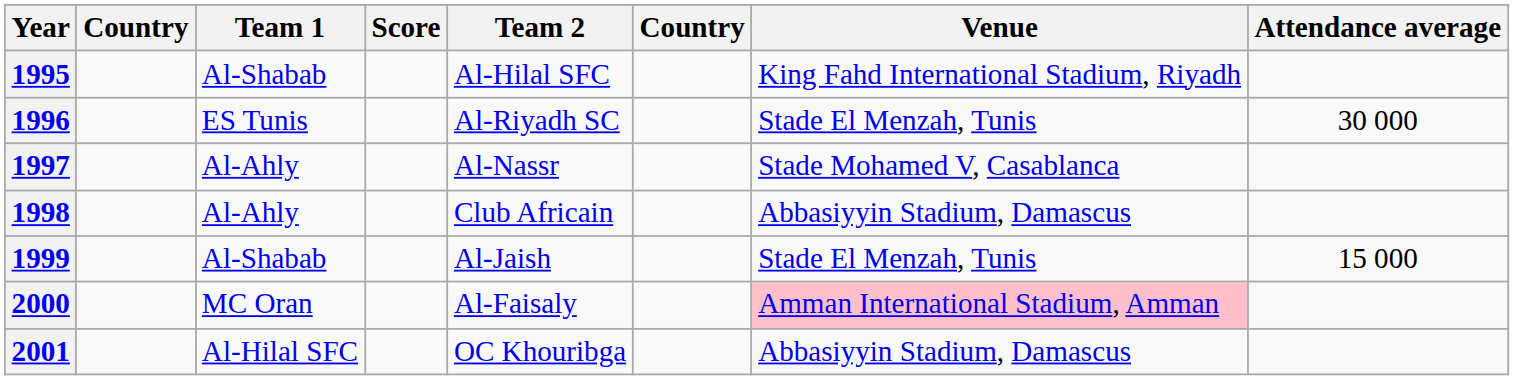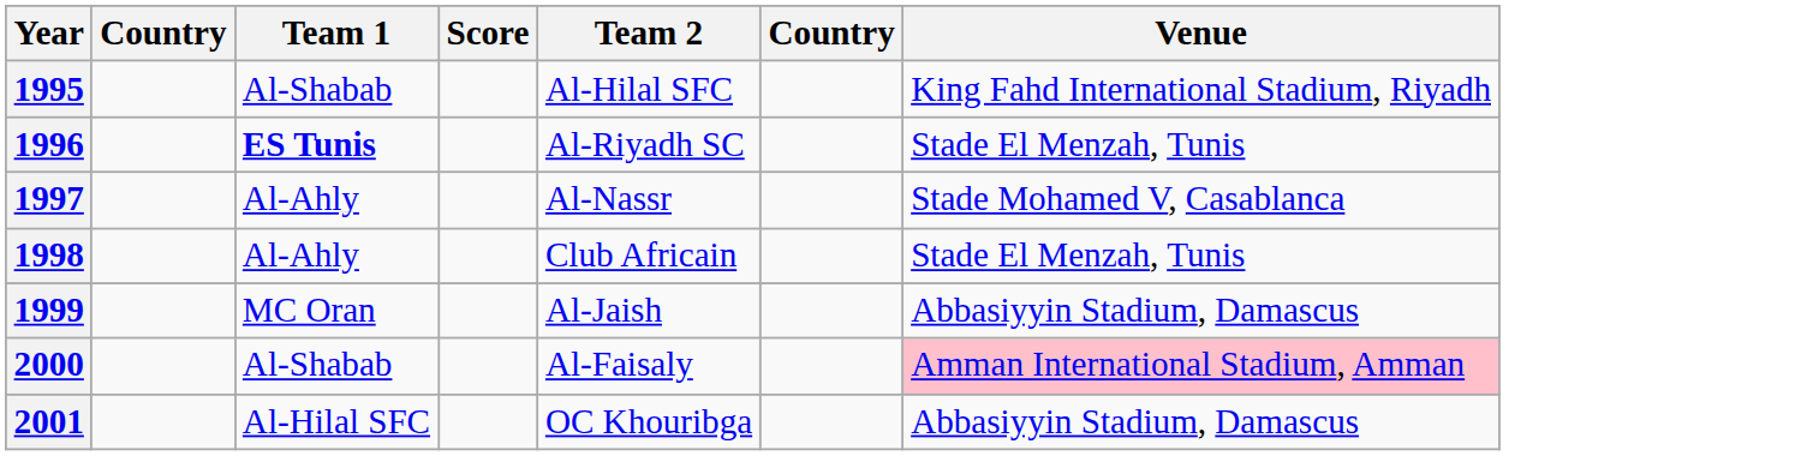- column: Attendance average | 30 000 | 15 000
1996 | Team 1: normal -> bold
1998 | Venue: Abbasiyyin Stadium, Damascus -> Stade El Menzah, Tunis
1999 | Team 1: Al-Shabab -> MC Oran
1999 | Venue: Stade El Menzah, Tunis -> Abbasiyyin Stadium, Damascus
2000 | Team 1: MC Oran -> Al-Shabab
